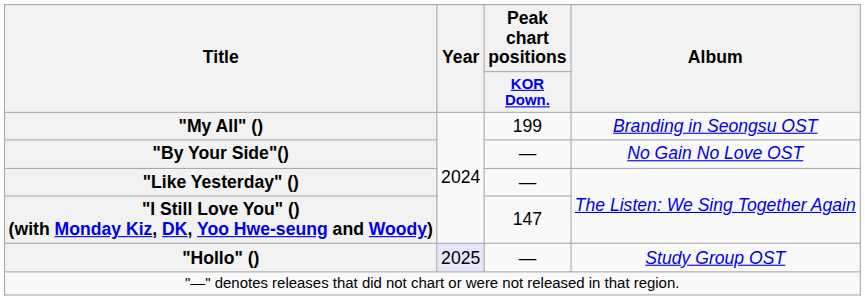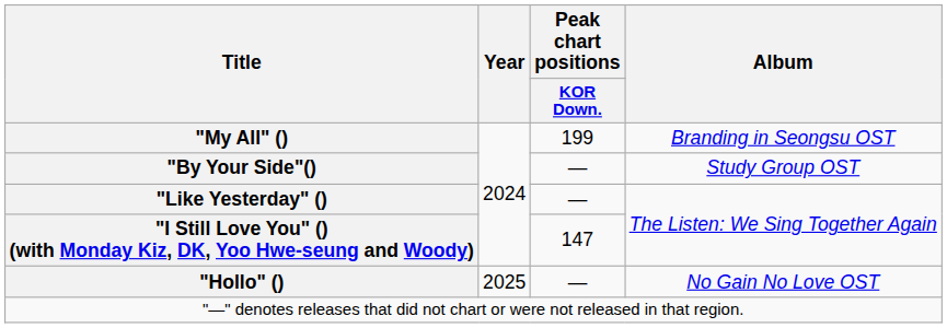"By Your Side"() | Album: No Gain No Love OST -> Study Group OST
"Hollo" () | Year: lavender background -> no background
"Hollo" () | Album: Study Group OST -> No Gain No Love OST
